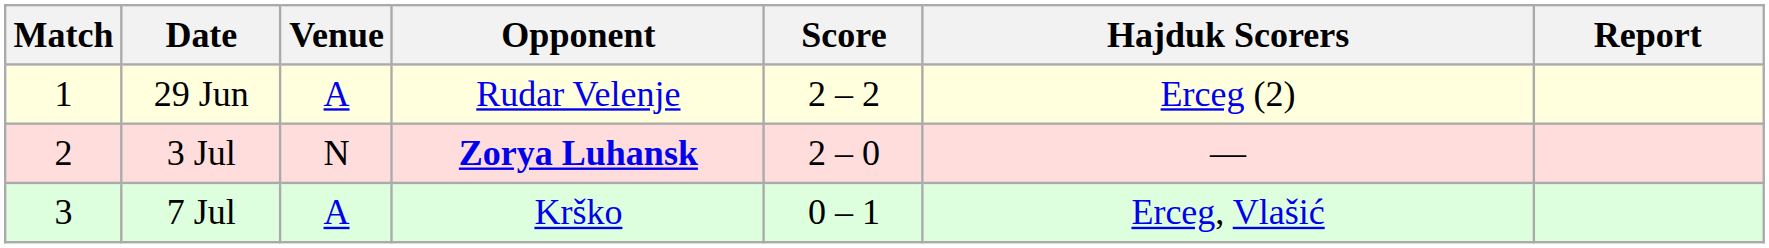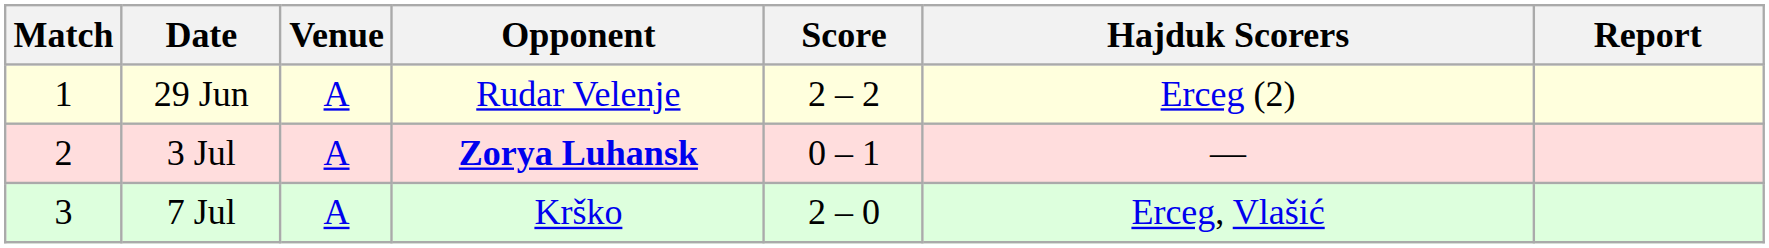3 Jul | Venue: N -> A
3 Jul | Score: 2 – 0 -> 0 – 1
7 Jul | Score: 0 – 1 -> 2 – 0
